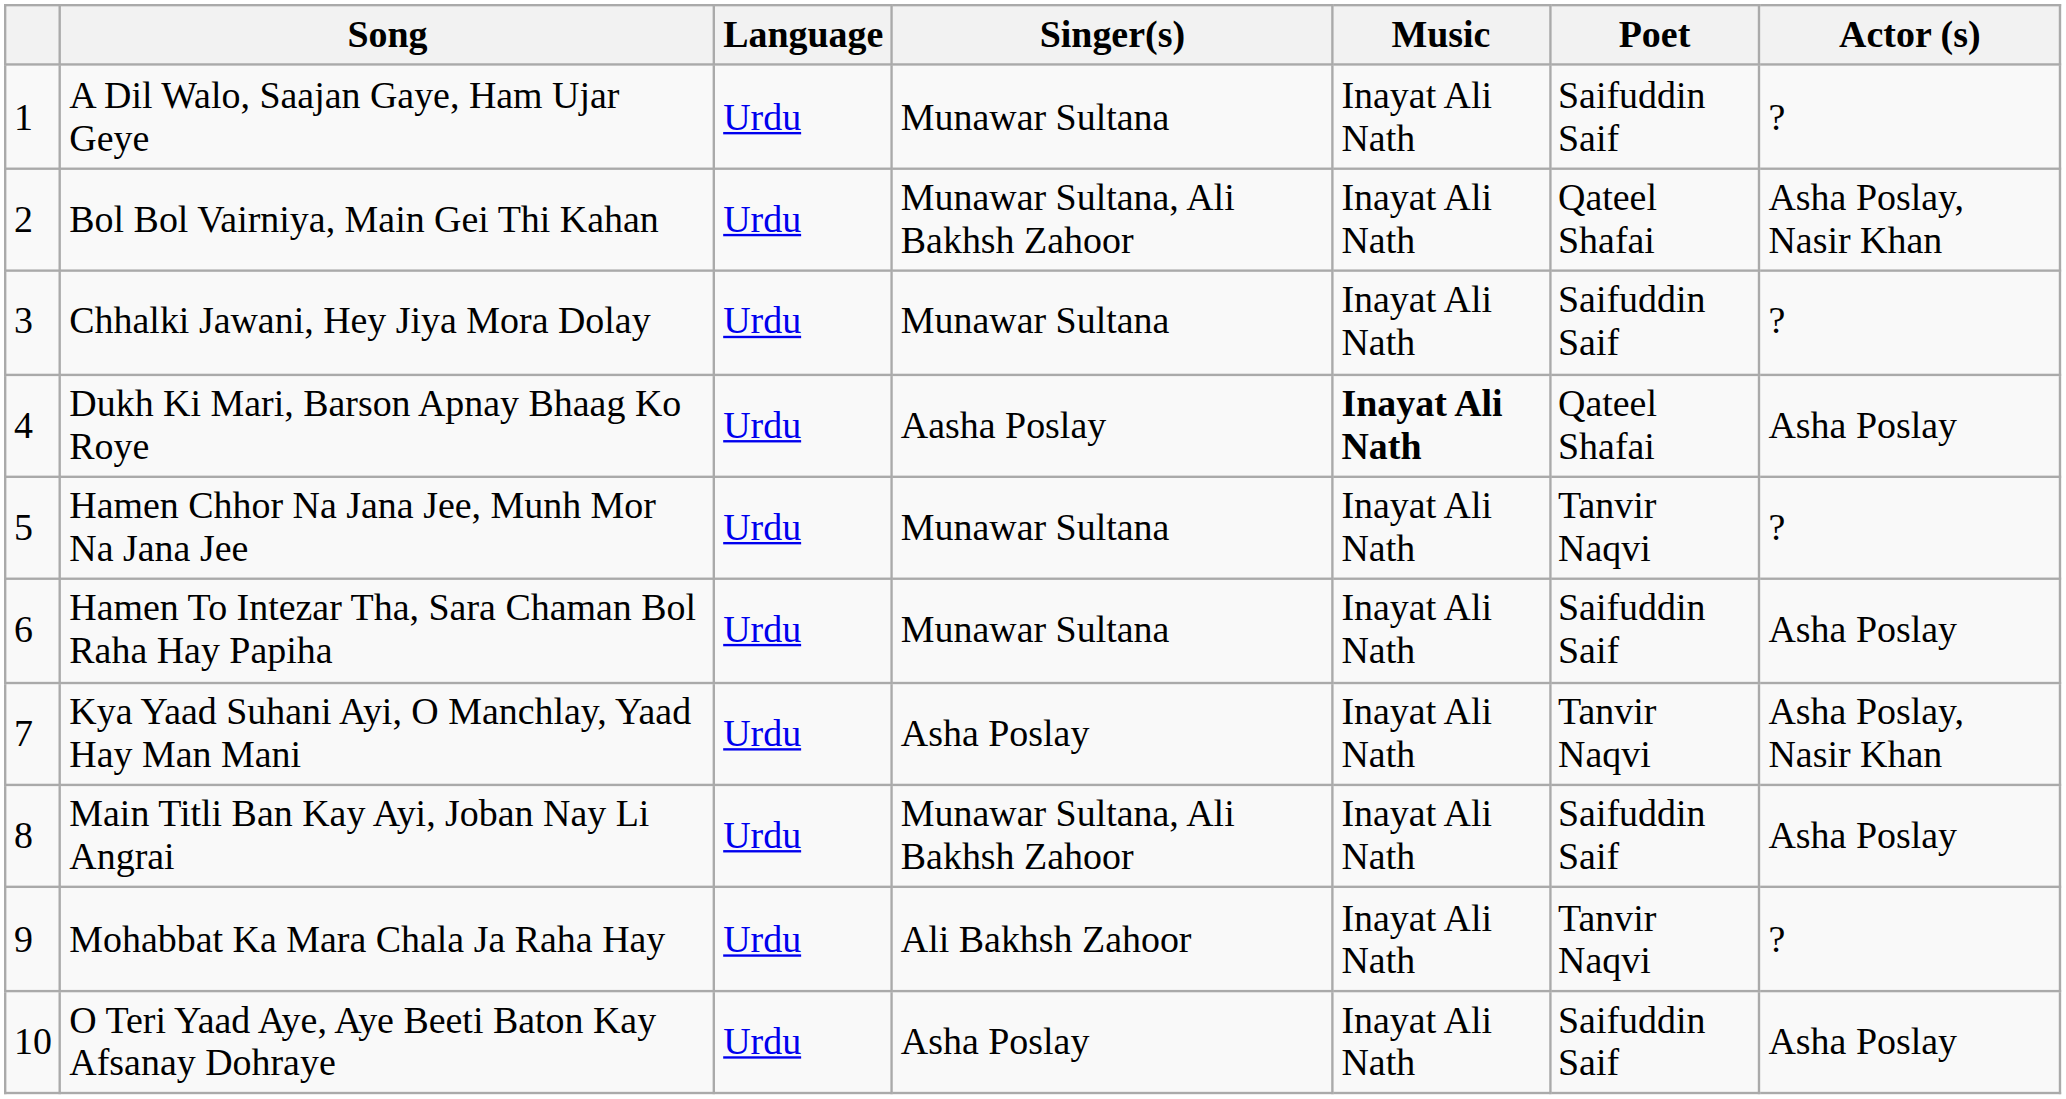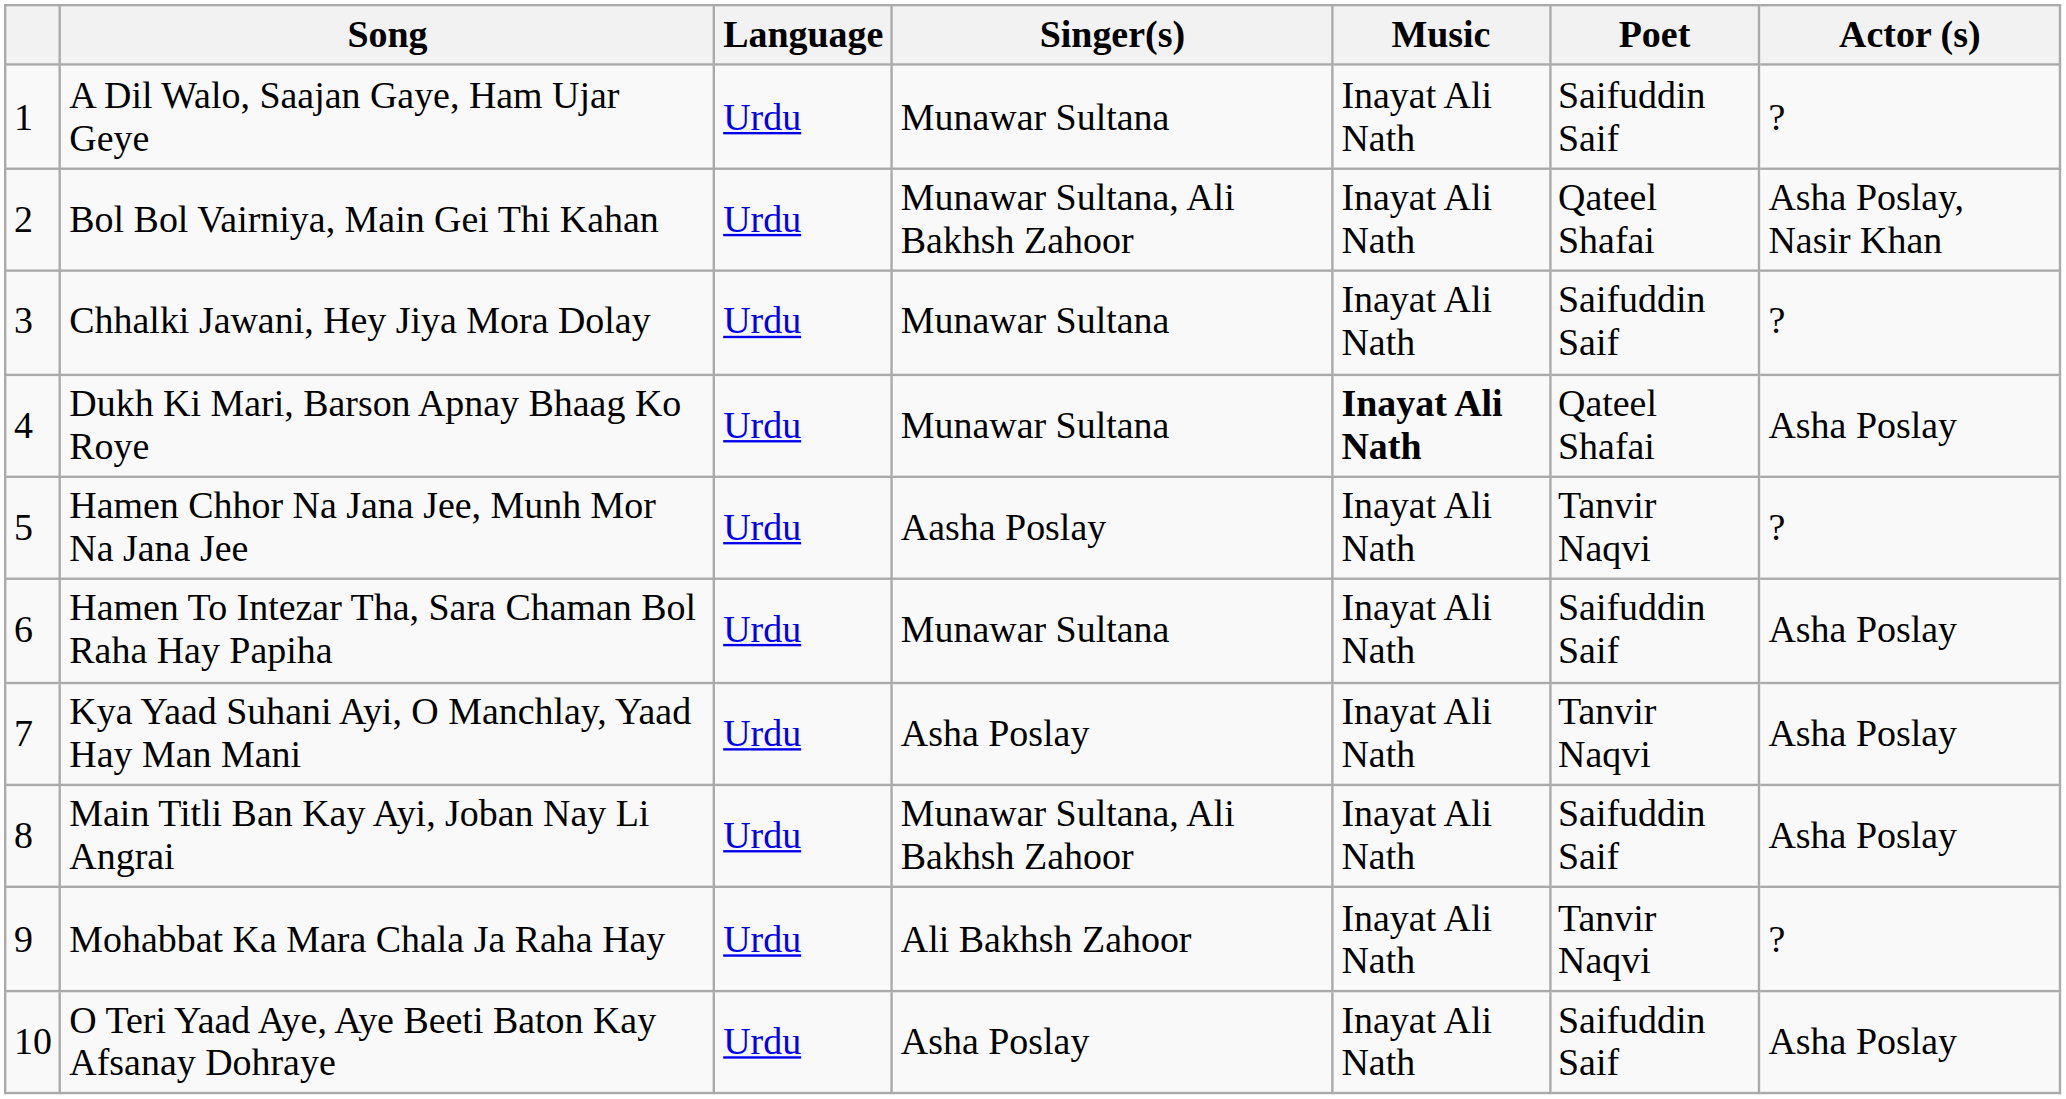Dukh Ki Mari, Barson Apnay Bhaag Ko Roye | Singer(s): Aasha Poslay -> Munawar Sultana
Hamen Chhor Na Jana Jee, Munh Mor Na Jana Jee | Singer(s): Munawar Sultana -> Aasha Poslay
Kya Yaad Suhani Ayi, O Manchlay, Yaad Hay Man Mani | Actor (s): Asha Poslay, Nasir Khan -> Asha Poslay
